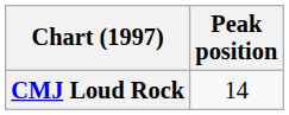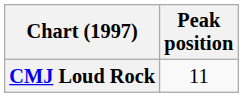CMJ Loud Rock | Peak position: 14 -> 11
